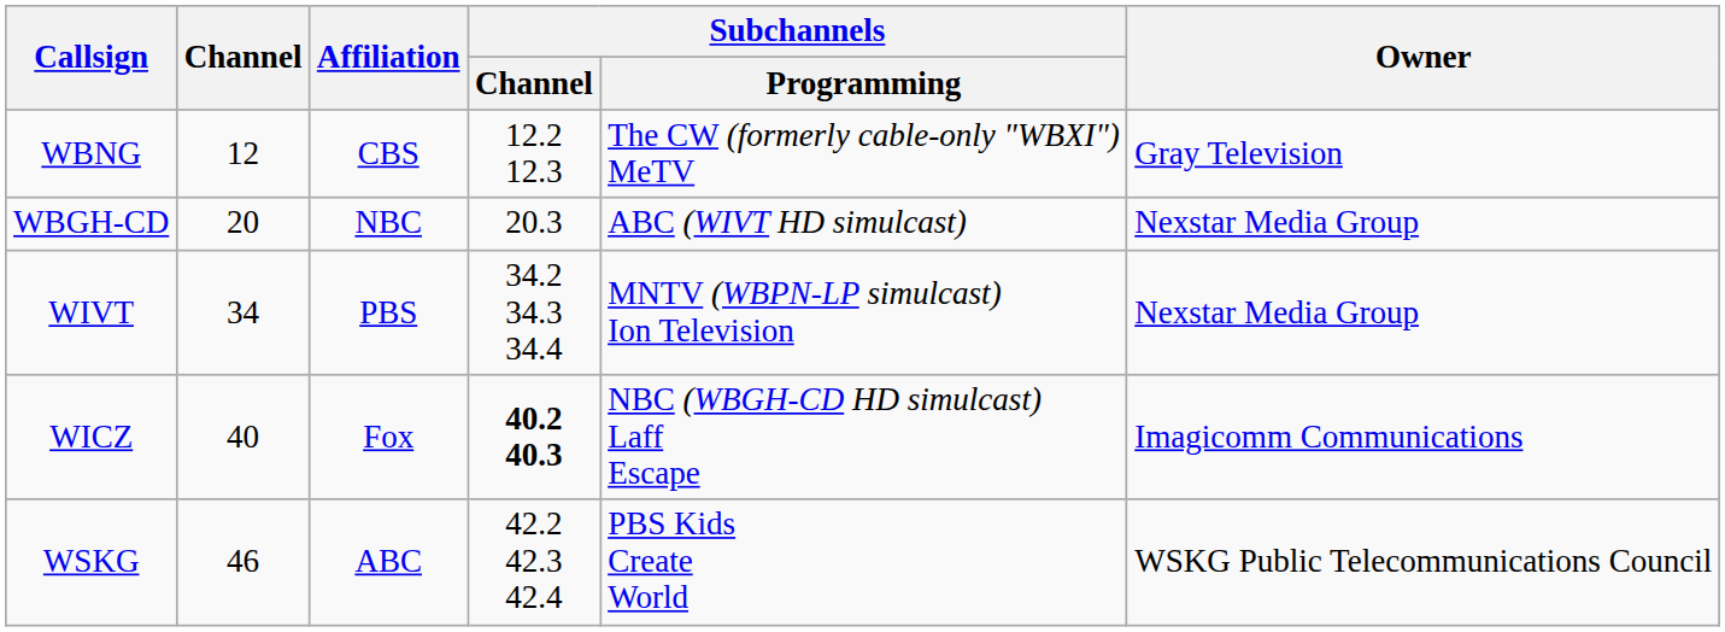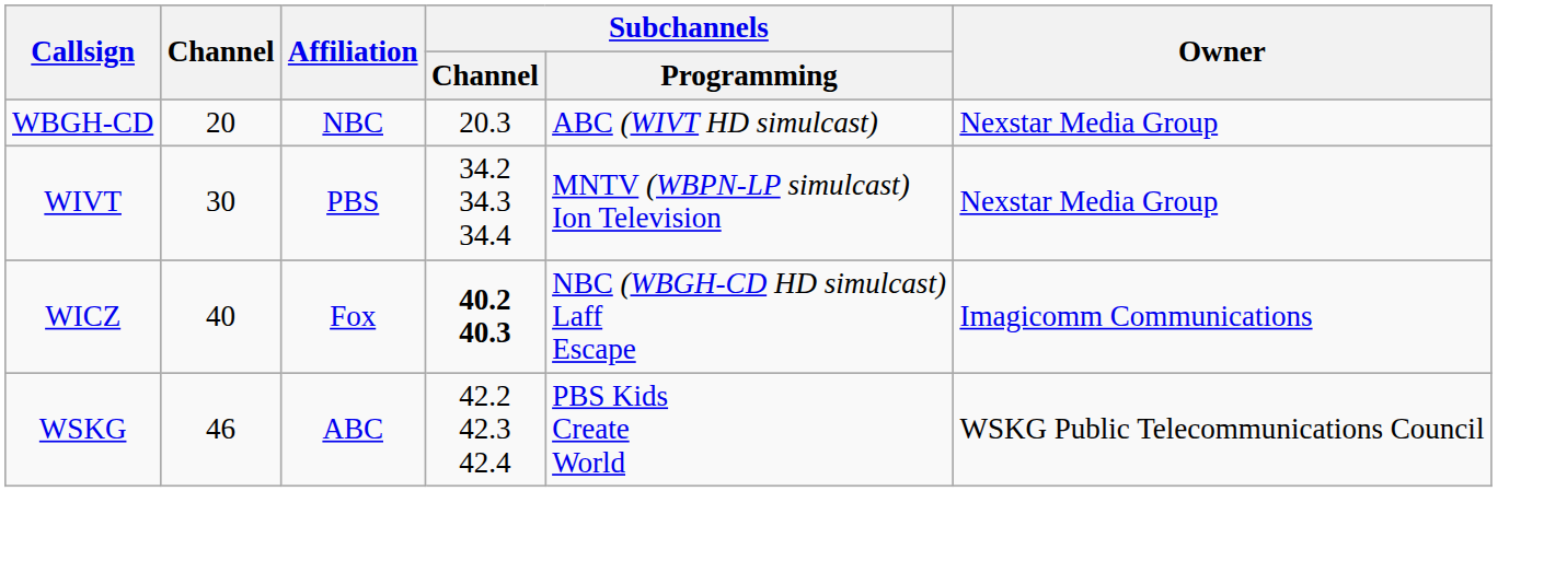- row: WBNG | 12 | CBS | 12.2 12.3 | The CW (formerly cable-only "WBXI") MeTV | Gray Television
WIVT | Channel: 34 -> 30
